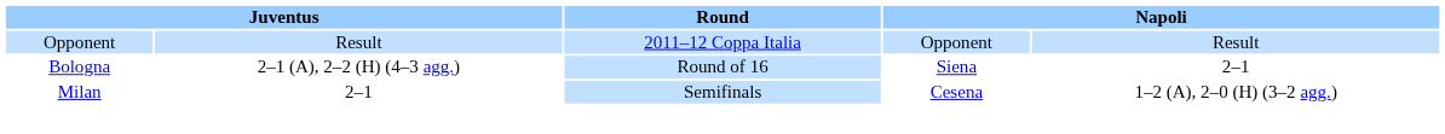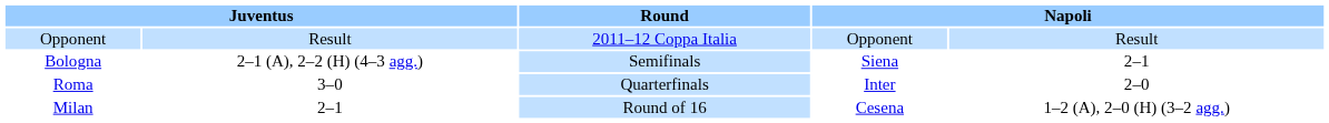Bologna | Round: Round of 16 -> Semifinals
+ row: Roma | 3–0 | Quarterfinals | Inter | 2–0
Milan | Round: Semifinals -> Round of 16
